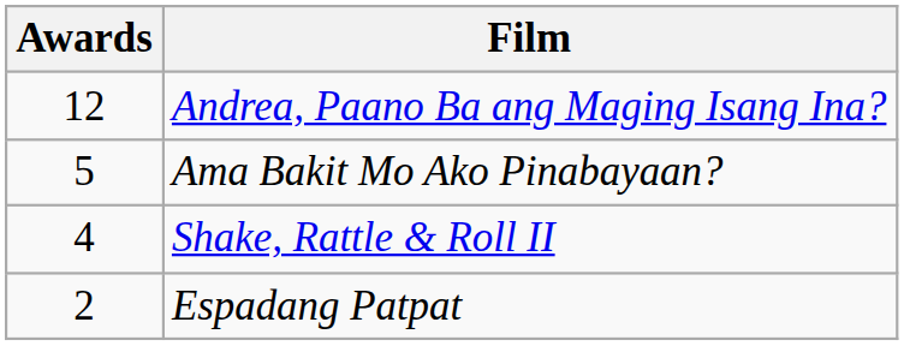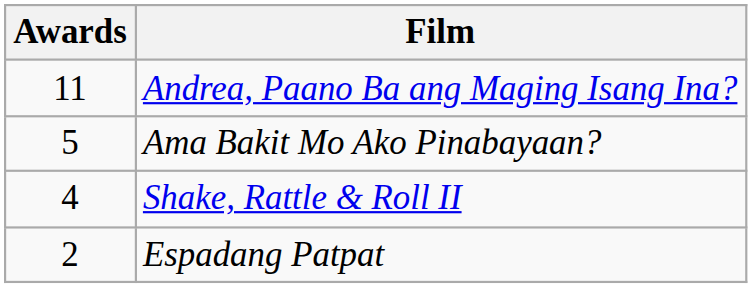Andrea, Paano Ba ang Maging Isang Ina? | Awards: 12 -> 11
